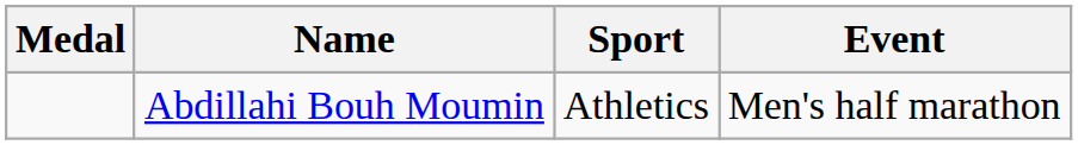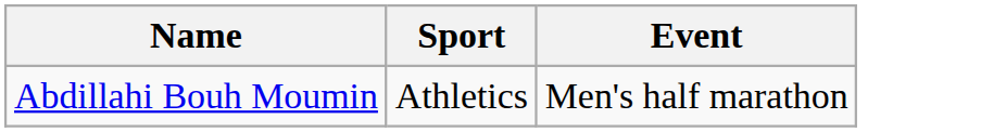- column: Medal
